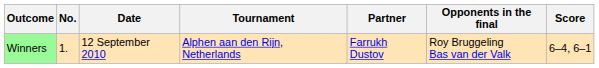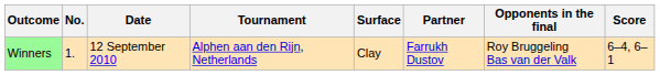+ column: Surface | Clay
